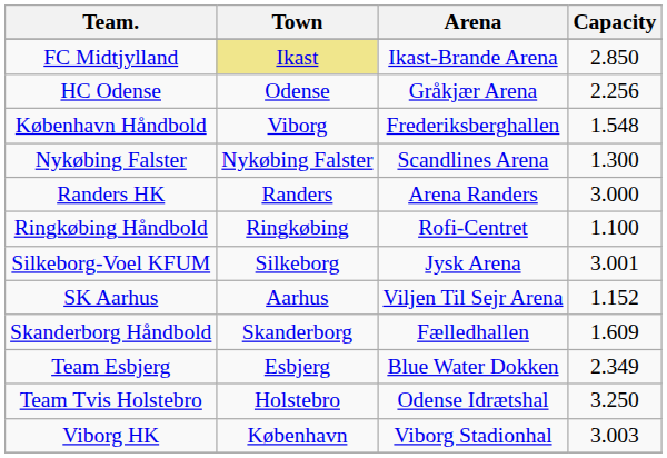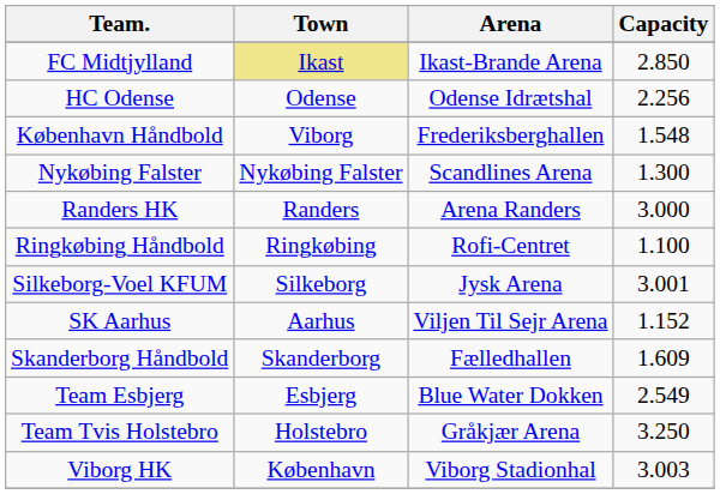HC Odense | Arena: Gråkjær Arena -> Odense Idrætshal
Team Esbjerg | Capacity: 2.349 -> 2.549
Team Tvis Holstebro | Arena: Odense Idrætshal -> Gråkjær Arena
